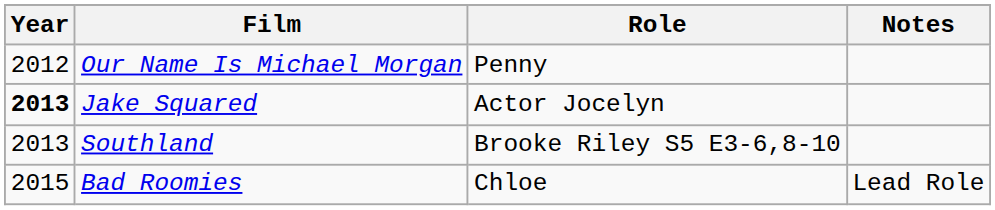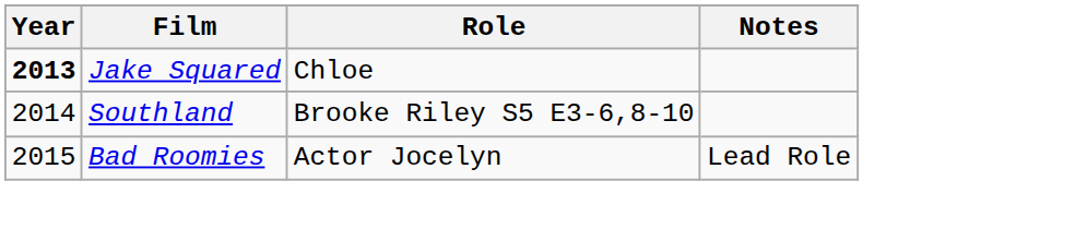- row: 2012 | Our Name Is Michael Morgan | Penny
Jake Squared | Role: Actor Jocelyn -> Chloe
Southland | Year: 2013 -> 2014
Bad Roomies | Role: Chloe -> Actor Jocelyn
